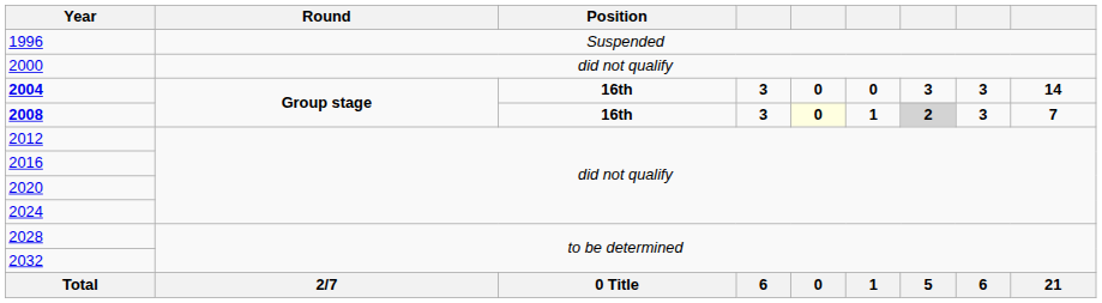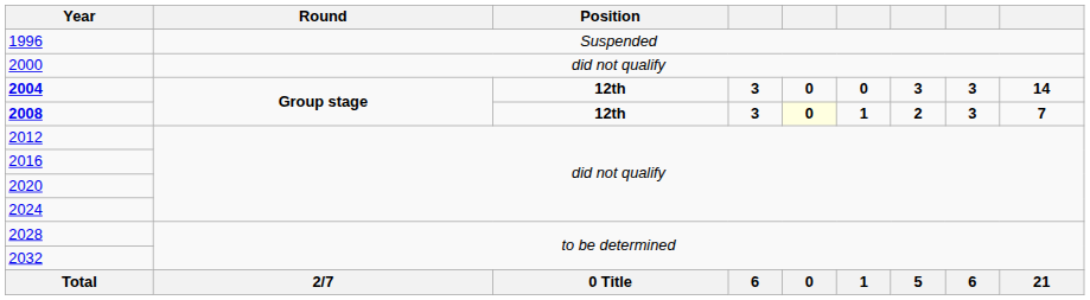2004 | Position: 16th -> 12th
2008 | Position: 16th -> 12th
2008 | column 7: lightgrey background -> no background
